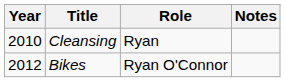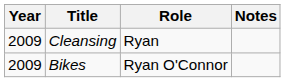Cleansing | Year: 2010 -> 2009
Bikes | Year: 2012 -> 2009
